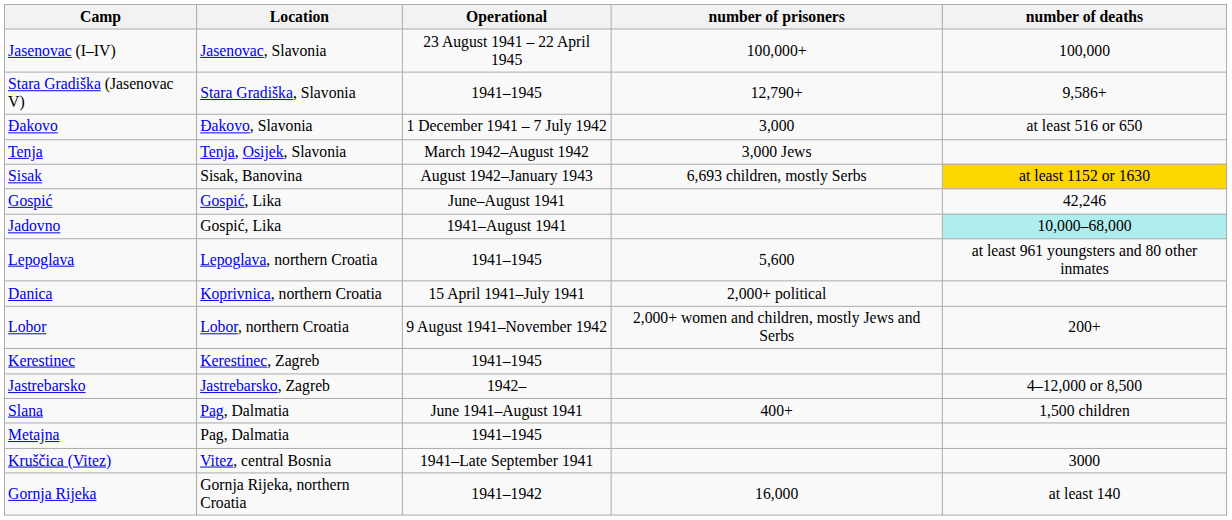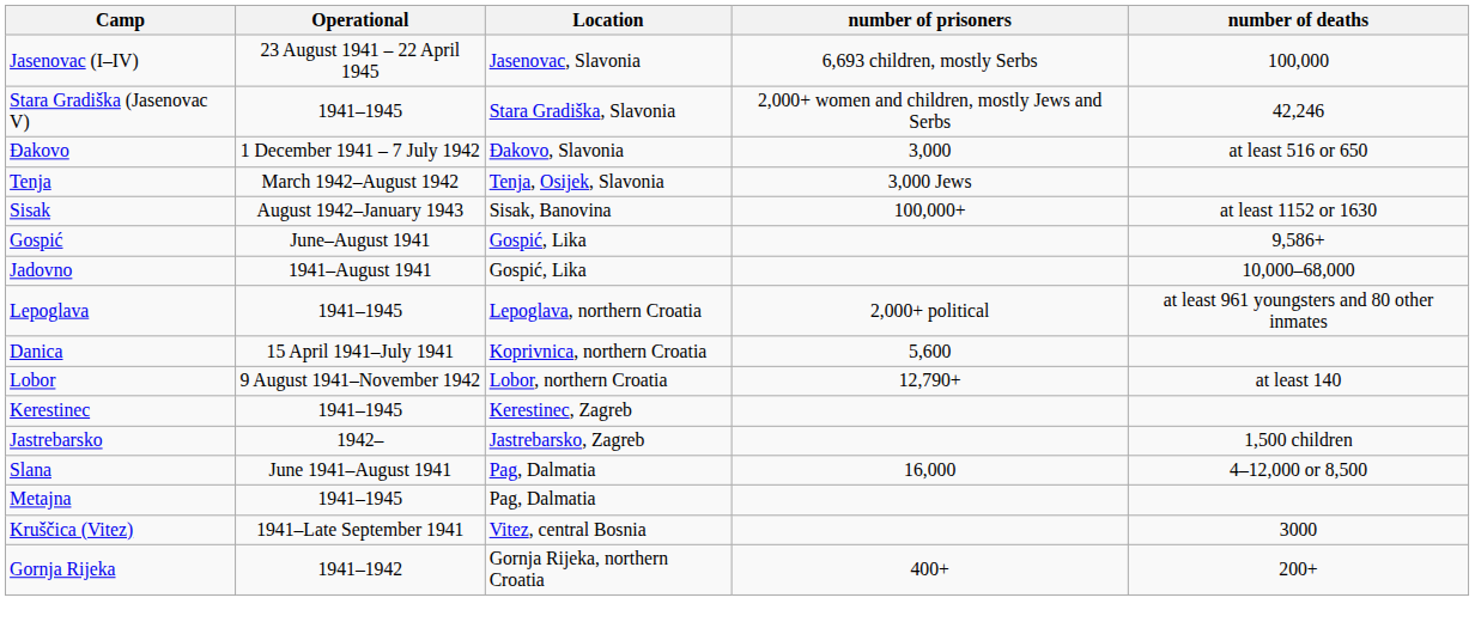columns swapped: Location <-> Operational
Jasenovac (I–IV) | number of prisoners: 100,000+ -> 6,693 children, mostly Serbs
Stara Gradiška (Jasenovac V) | number of prisoners: 12,790+ -> 2,000+ women and children, mostly Jews and Serbs
Stara Gradiška (Jasenovac V) | number of deaths: 9,586+ -> 42,246
Sisak | number of prisoners: 6,693 children, mostly Serbs -> 100,000+
Sisak | number of deaths: gold background -> no background
Gospić | number of deaths: 42,246 -> 9,586+
Jadovno | number of deaths: paleturquoise background -> no background
Lepoglava | number of prisoners: 5,600 -> 2,000+ political
Danica | number of prisoners: 2,000+ political -> 5,600
Lobor | number of prisoners: 2,000+ women and children, mostly Jews and Serbs -> 12,790+
Lobor | number of deaths: 200+ -> at least 140
Jastrebarsko | number of deaths: 4–12,000 or 8,500 -> 1,500 children
Slana | number of prisoners: 400+ -> 16,000
Slana | number of deaths: 1,500 children -> 4–12,000 or 8,500
Gornja Rijeka | number of prisoners: 16,000 -> 400+
Gornja Rijeka | number of deaths: at least 140 -> 200+
